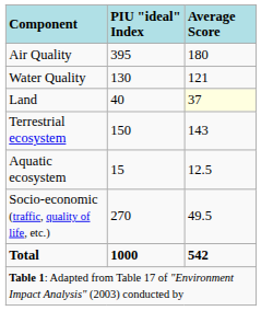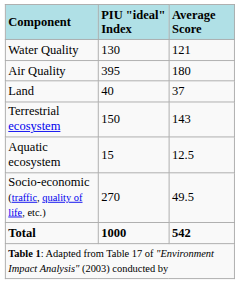rows swapped: Air Quality <-> Water Quality
Land | Average Score: lightyellow background -> no background
